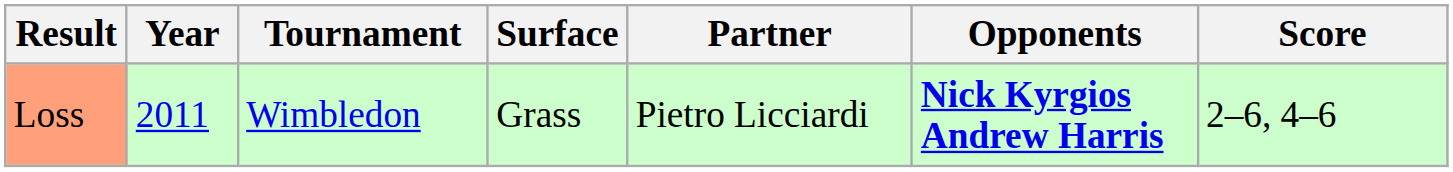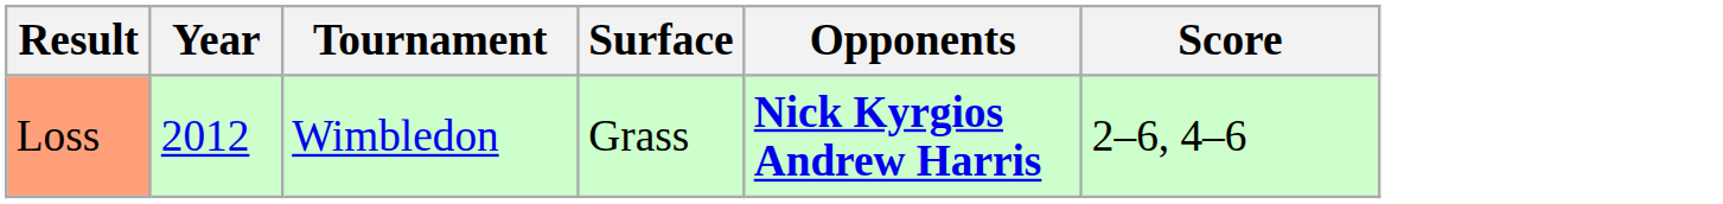- column: Partner | Pietro Licciardi
Loss | Year: 2011 -> 2012
